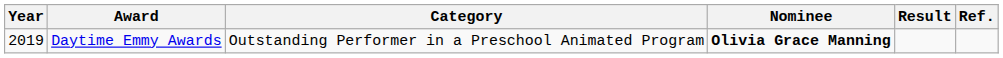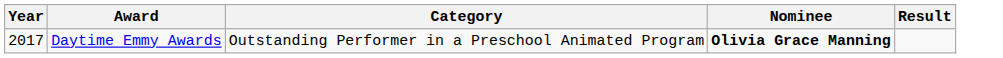- column: Ref.
Daytime Emmy Awards | Year: 2019 -> 2017
